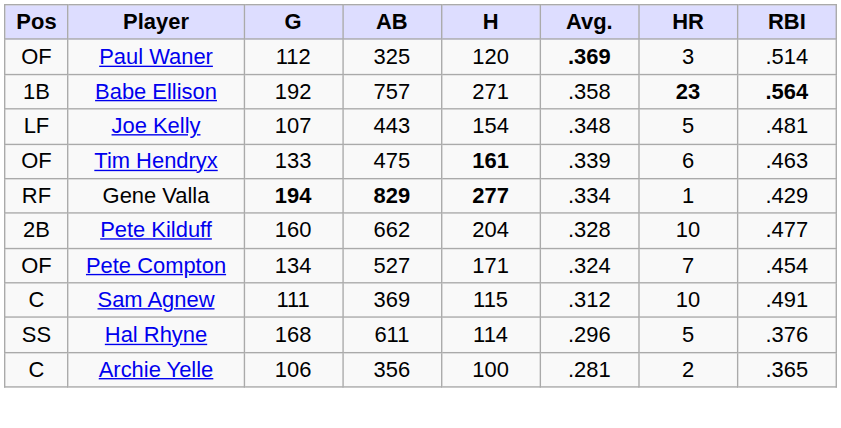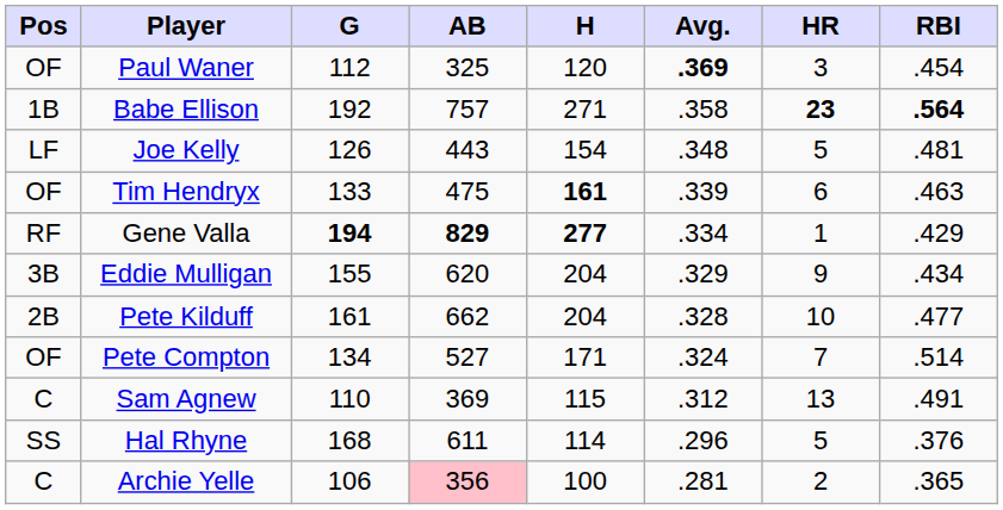Paul Waner | RBI: .514 -> .454
Joe Kelly | G: 107 -> 126
+ row: 3B | Eddie Mulligan | 155 | 620 | 204 | .329 | 9 | .434
Pete Kilduff | G: 160 -> 161
Pete Compton | RBI: .454 -> .514
Sam Agnew | G: 111 -> 110
Sam Agnew | HR: 10 -> 13
Archie Yelle | AB: no background -> pink background
